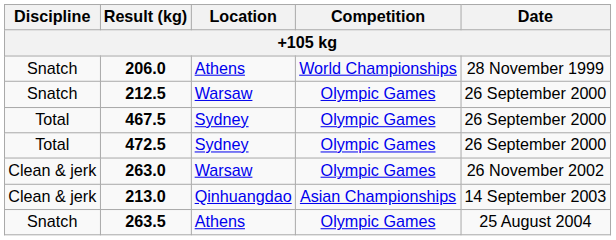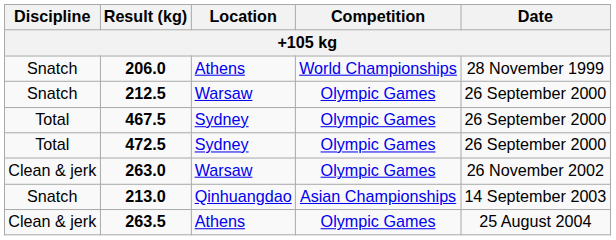213.0 | Discipline: Clean & jerk -> Snatch
263.5 | Discipline: Snatch -> Clean & jerk
